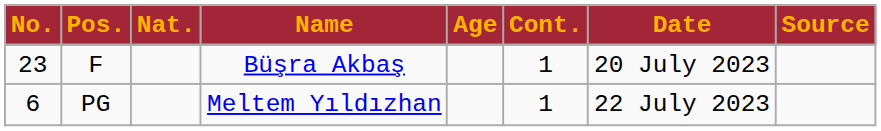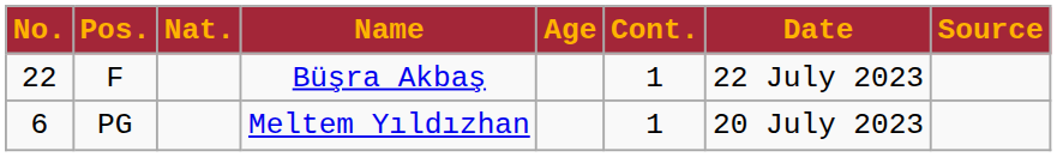F | No.: 23 -> 22
F | Date: 20 July 2023 -> 22 July 2023
PG | Date: 22 July 2023 -> 20 July 2023
